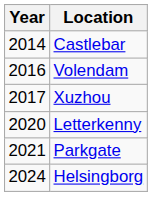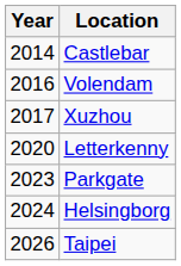Parkgate | Year: 2021 -> 2023
+ row: 2026 | Taipei
